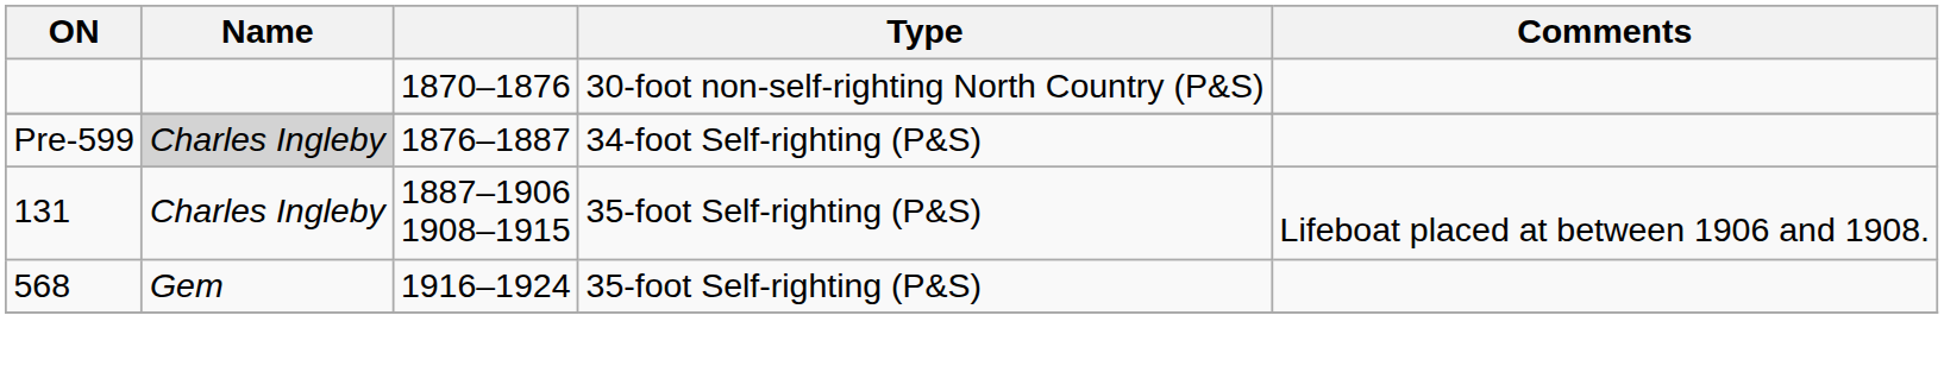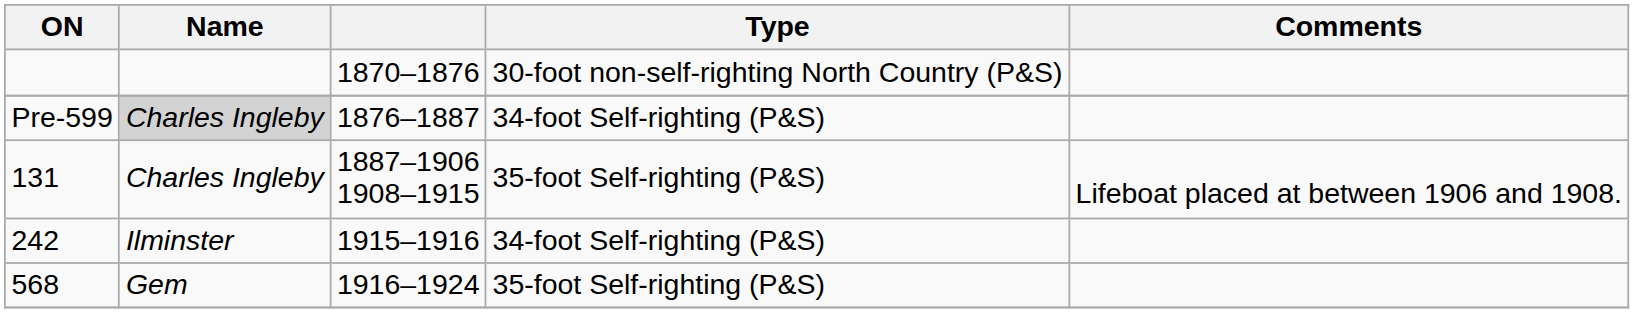+ row: 242 | Ilminster | 1915–1916 | 34-foot Self-righting (P&S)
